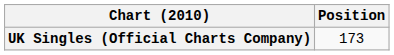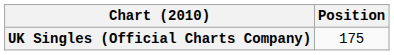UK Singles (Official Charts Company) | Position: 173 -> 175
